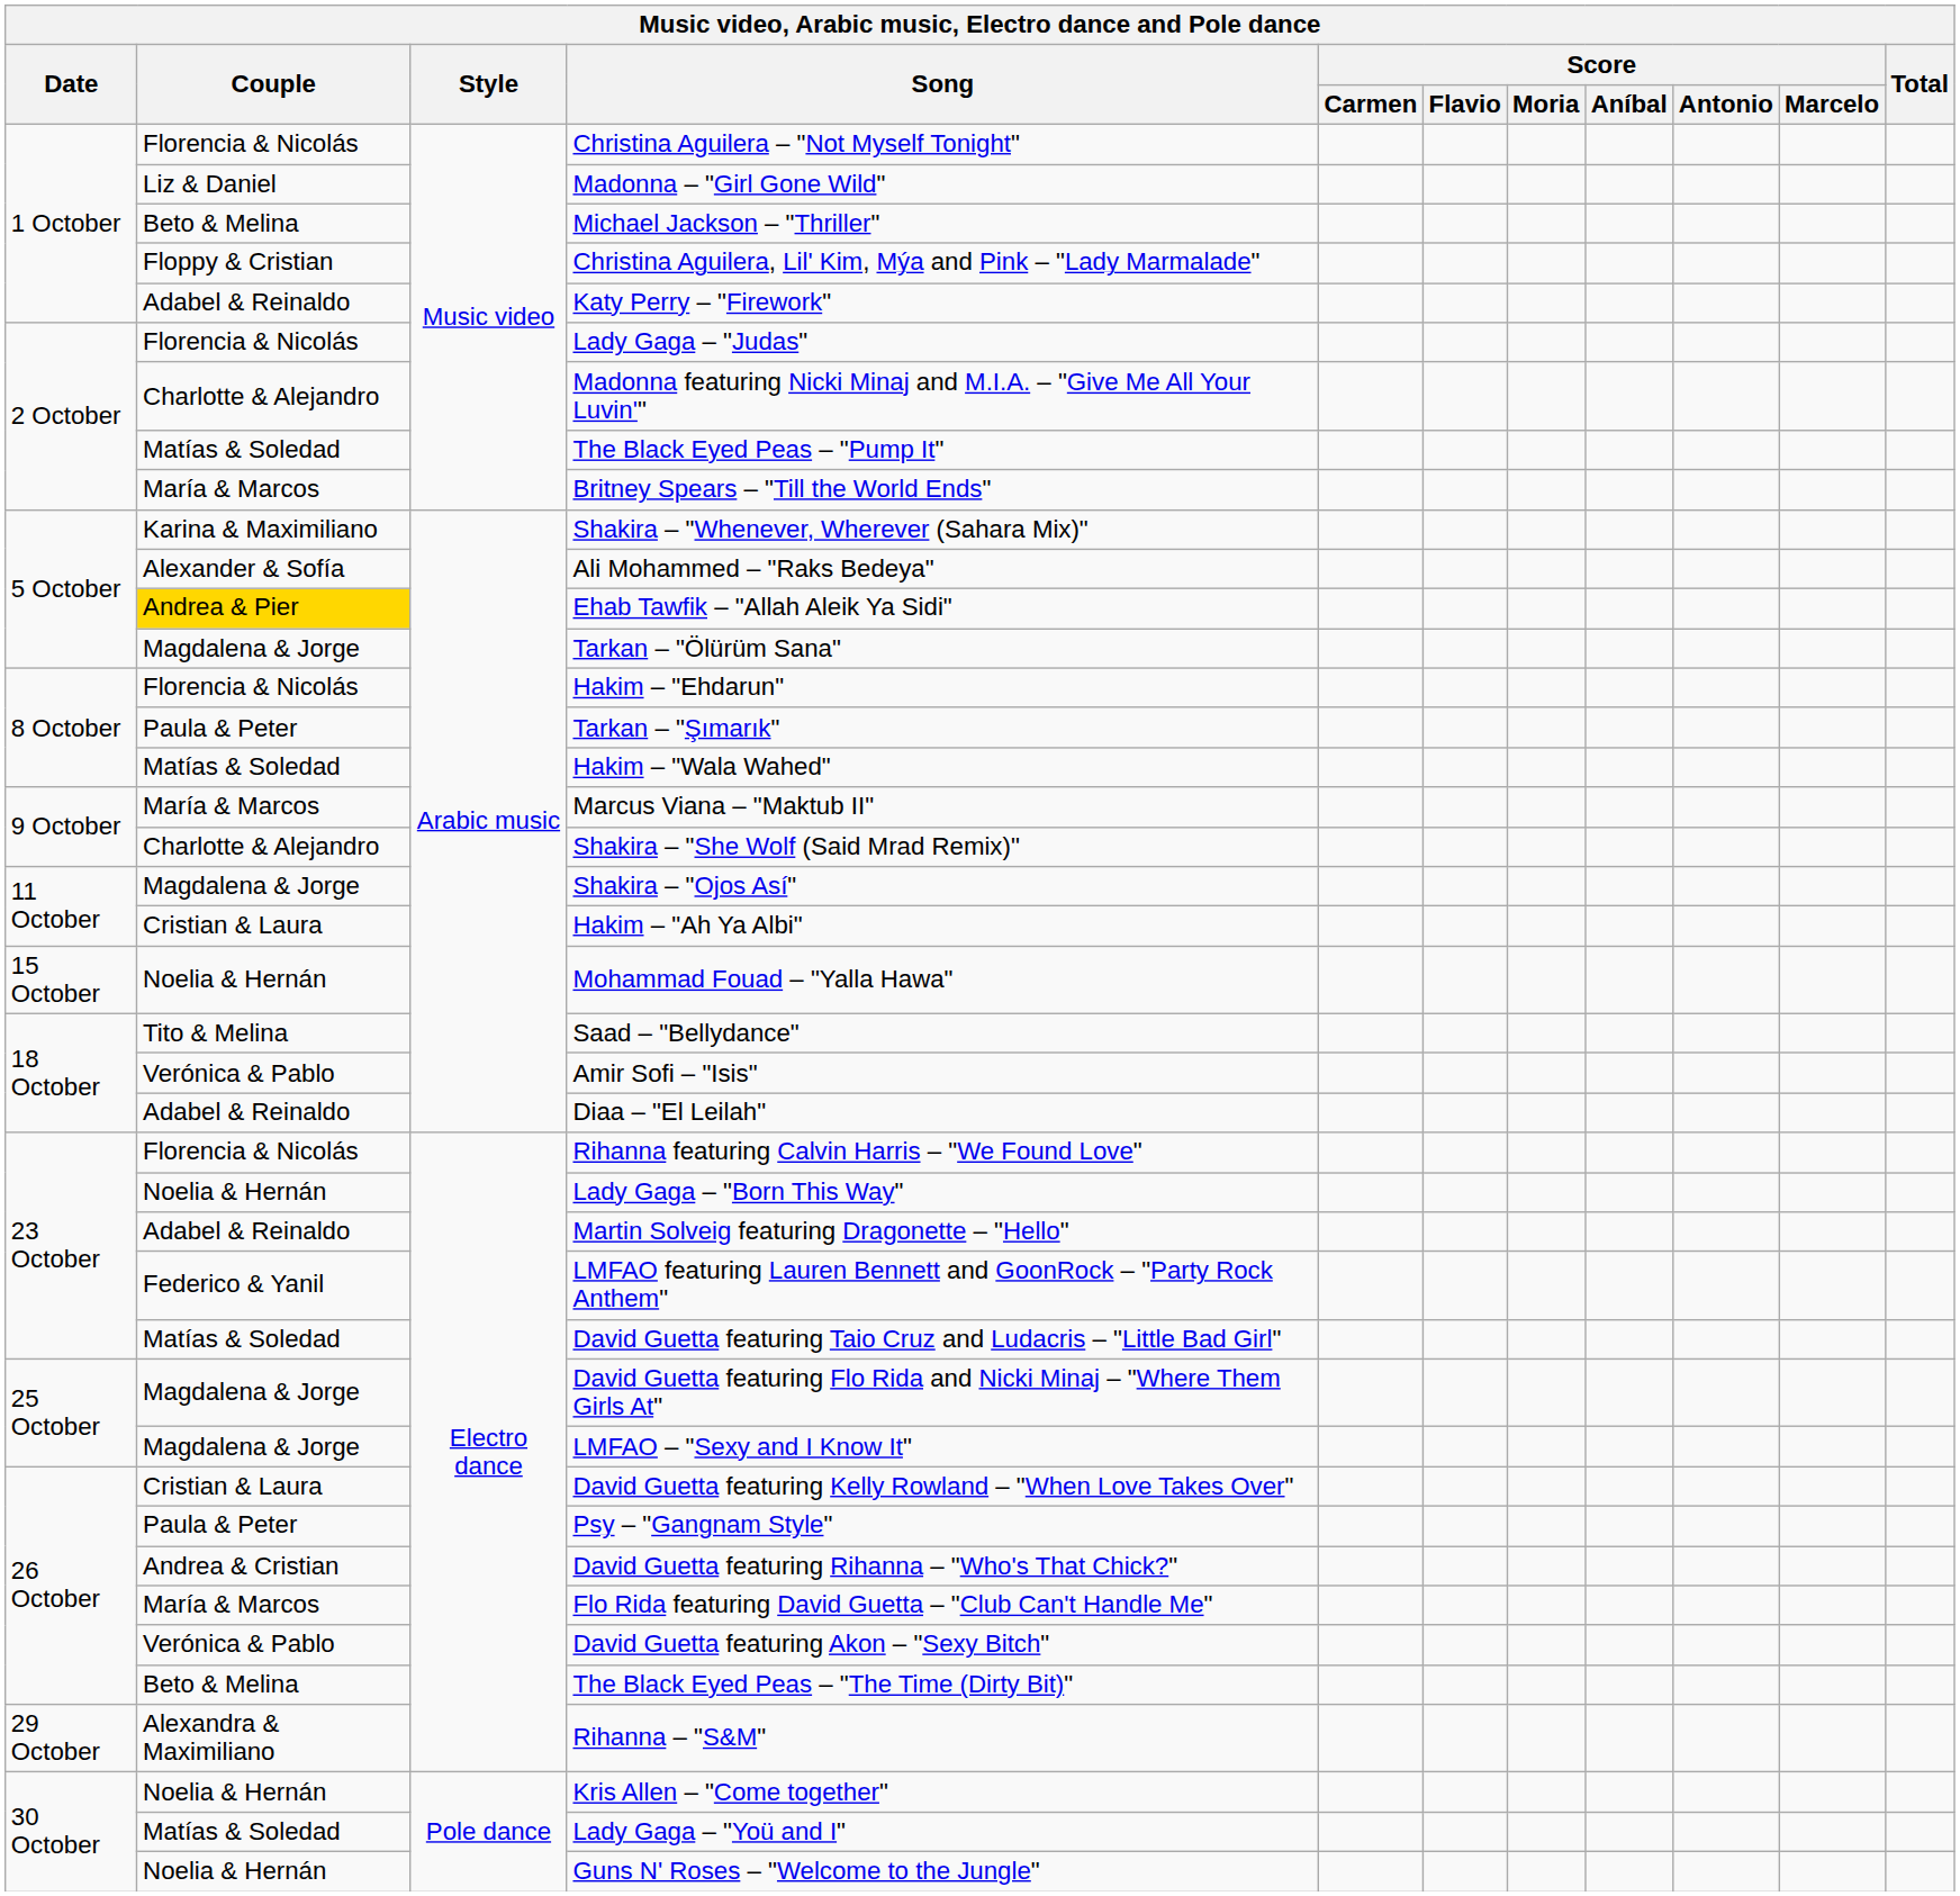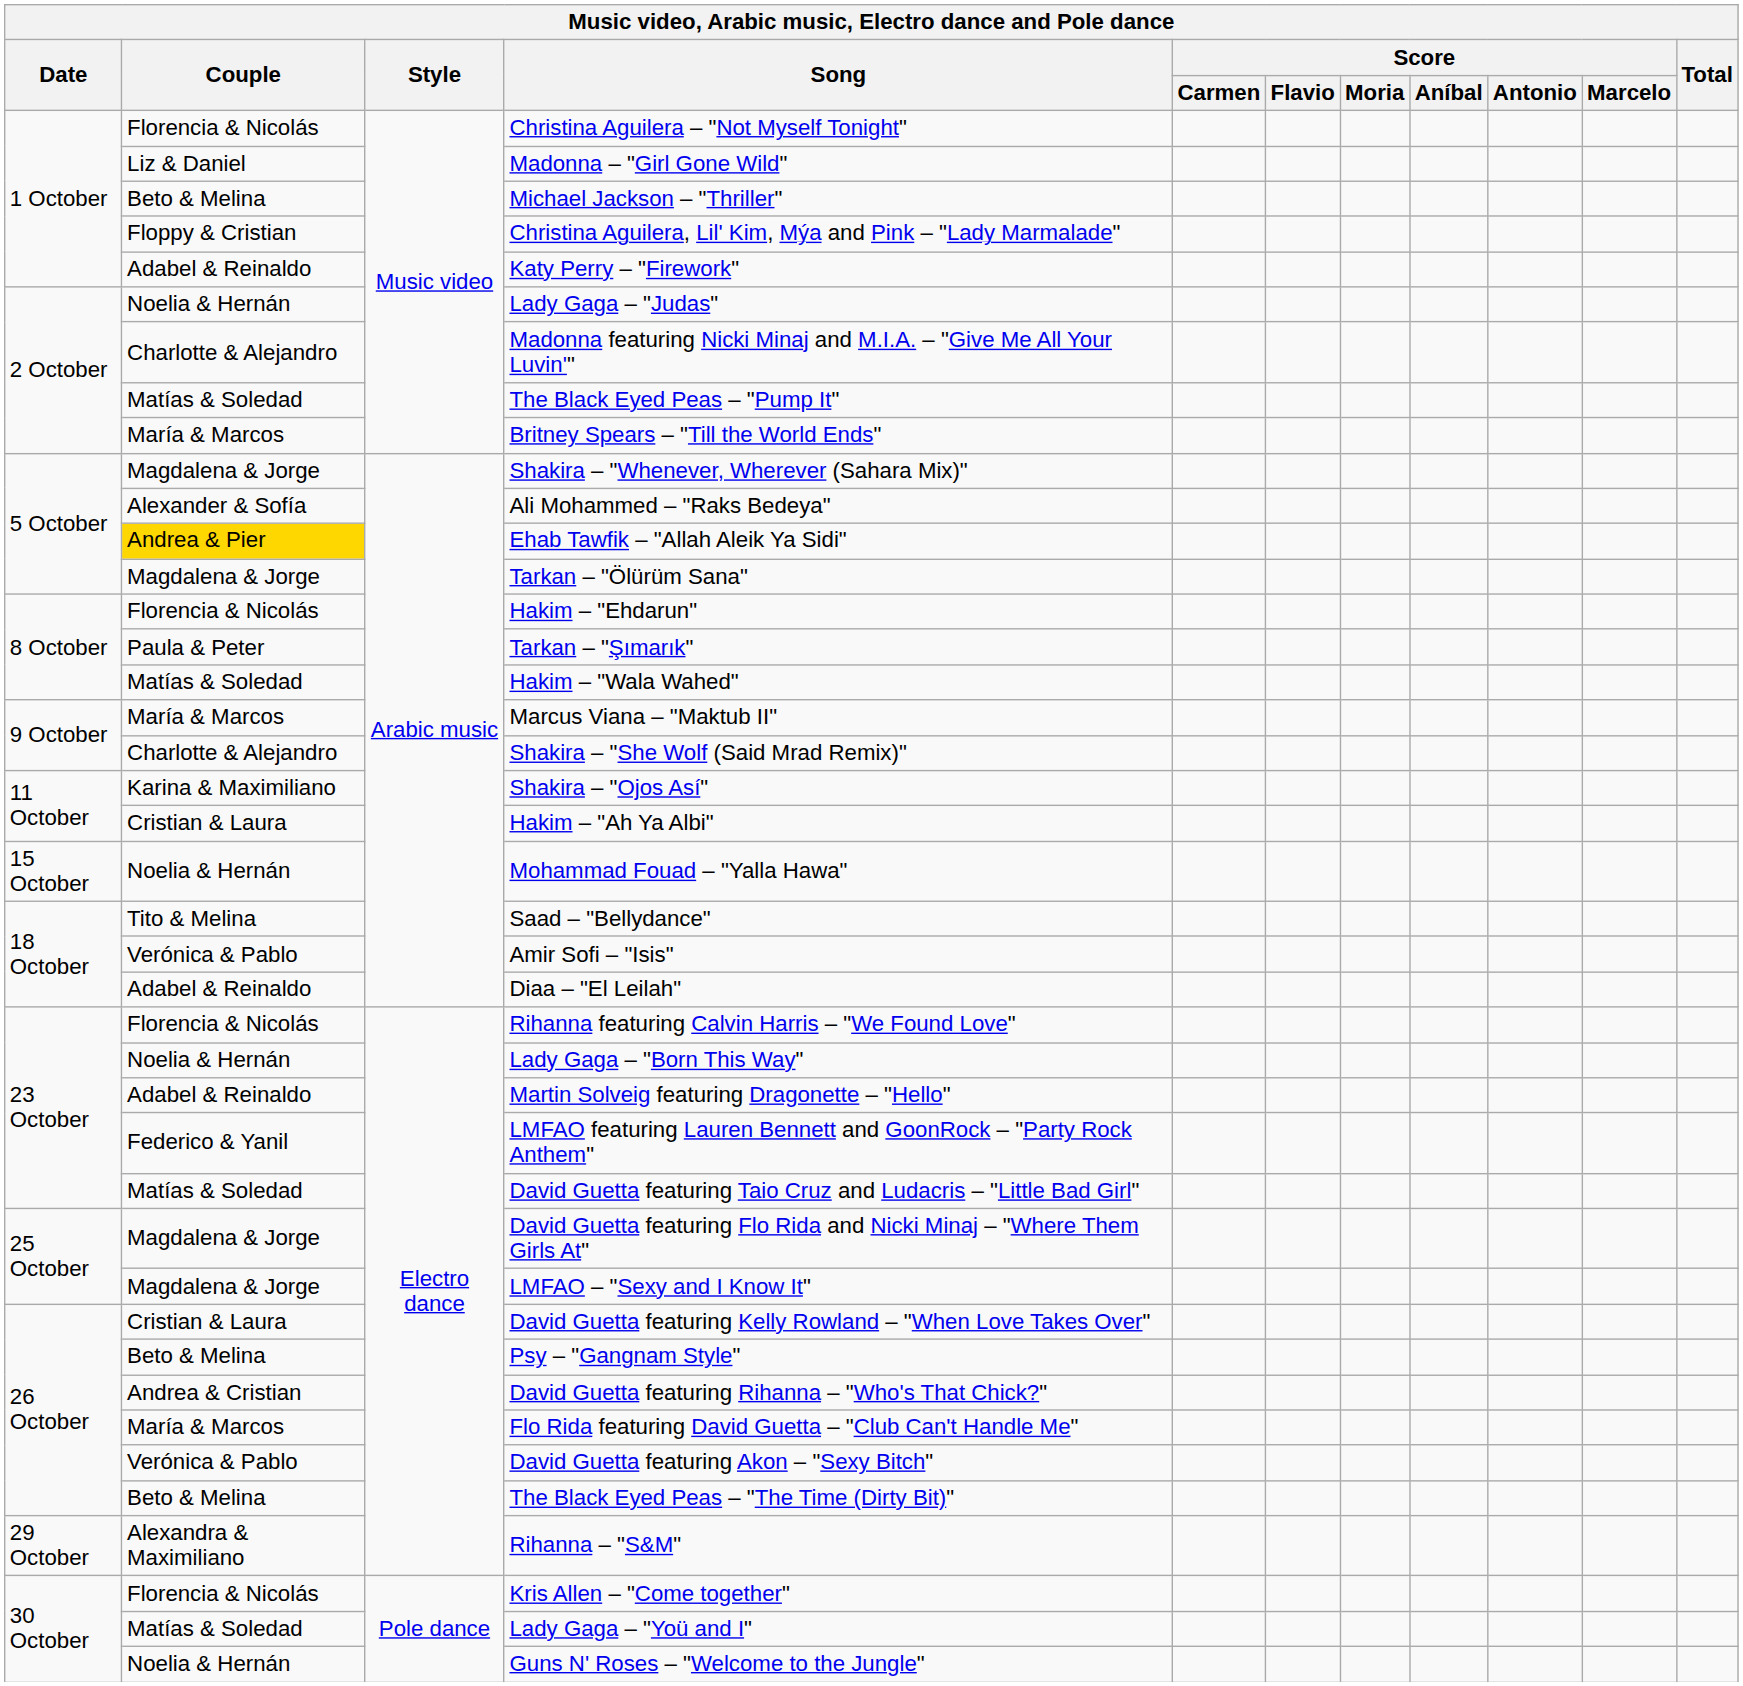Lady Gaga – "Judas" | Couple: Florencia & Nicolás -> Noelia & Hernán
Shakira – "Whenever, Wherever (Sahara Mix)" | Couple: Karina & Maximiliano -> Magdalena & Jorge
Shakira – "Ojos Así" | Couple: Magdalena & Jorge -> Karina & Maximiliano
Psy – "Gangnam Style" | Couple: Paula & Peter -> Beto & Melina
Kris Allen – "Come together" | Couple: Noelia & Hernán -> Florencia & Nicolás
